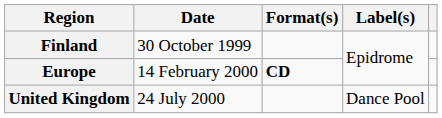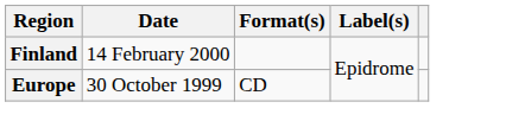Finland | Date: 30 October 1999 -> 14 February 2000
Europe | Date: 14 February 2000 -> 30 October 1999
Europe | Format(s): bold -> normal
- row: United Kingdom | 24 July 2000 | Dance Pool
